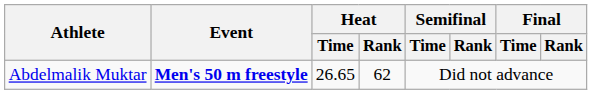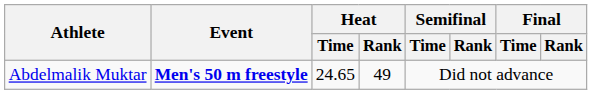Abdelmalik Muktar | Heat / Time: 26.65 -> 24.65
Abdelmalik Muktar | Heat / Rank: 62 -> 49
